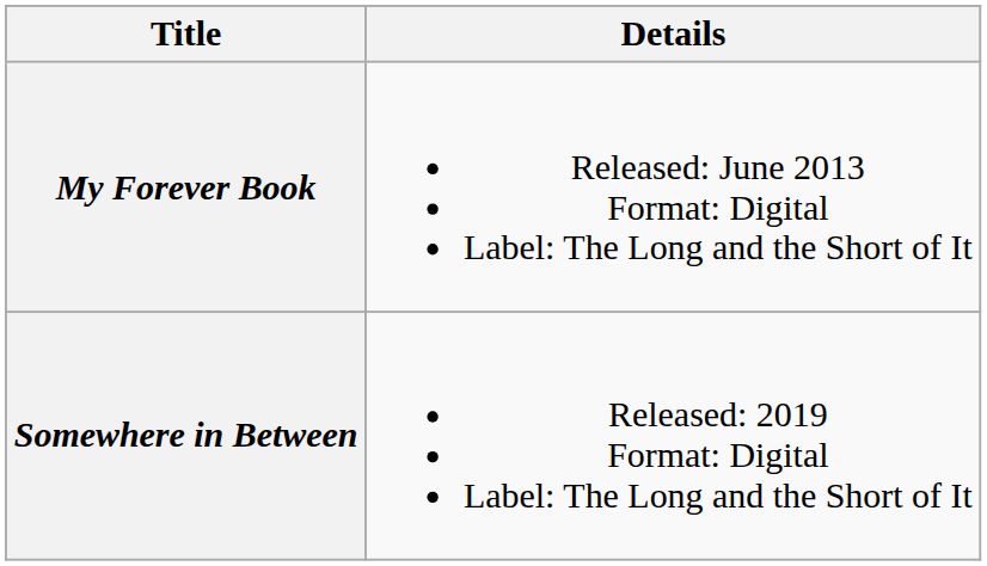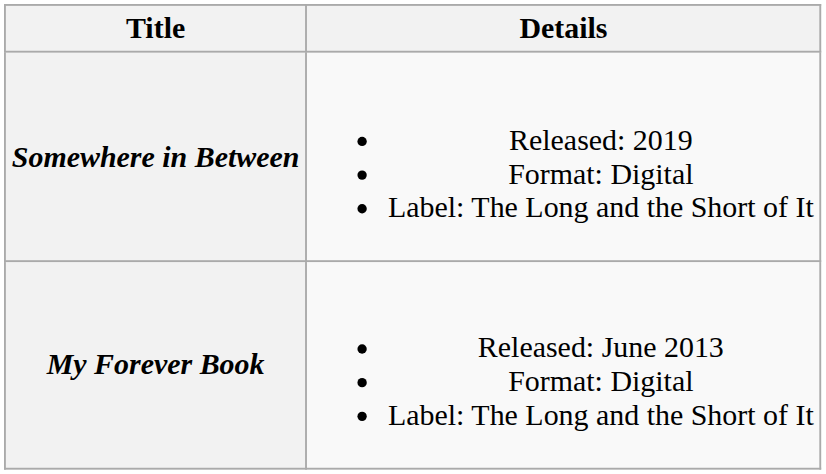rows swapped: My Forever Book <-> Somewhere in Between
